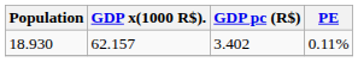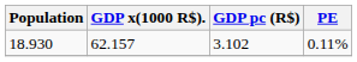18.930 | GDP pc (R$): 3.402 -> 3.102
